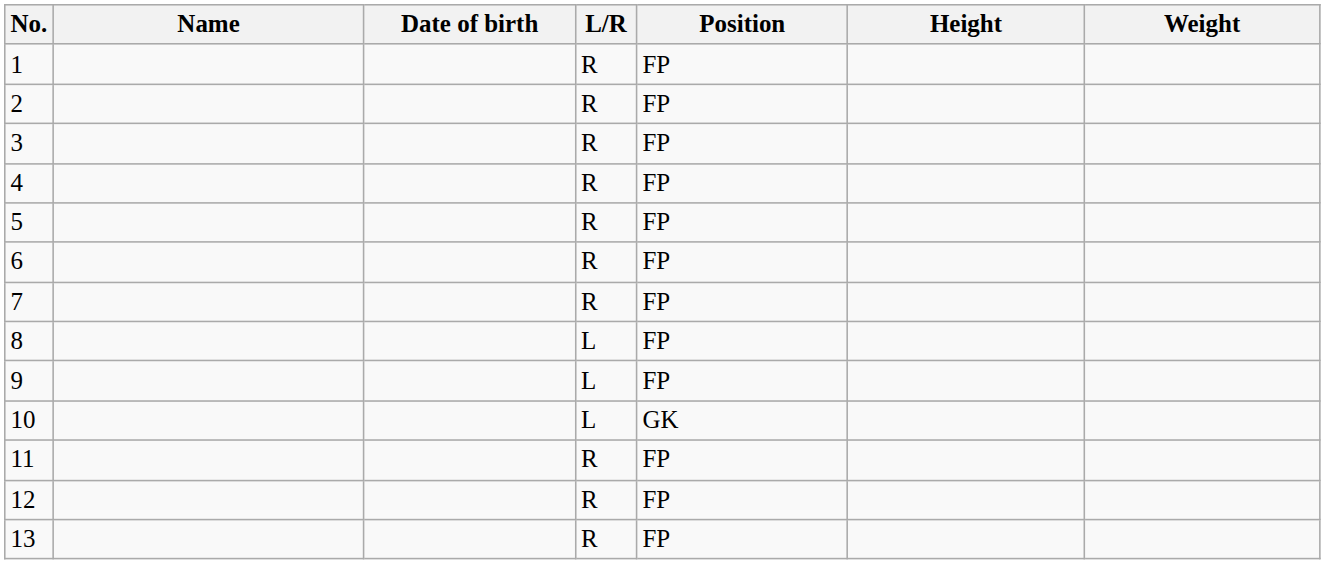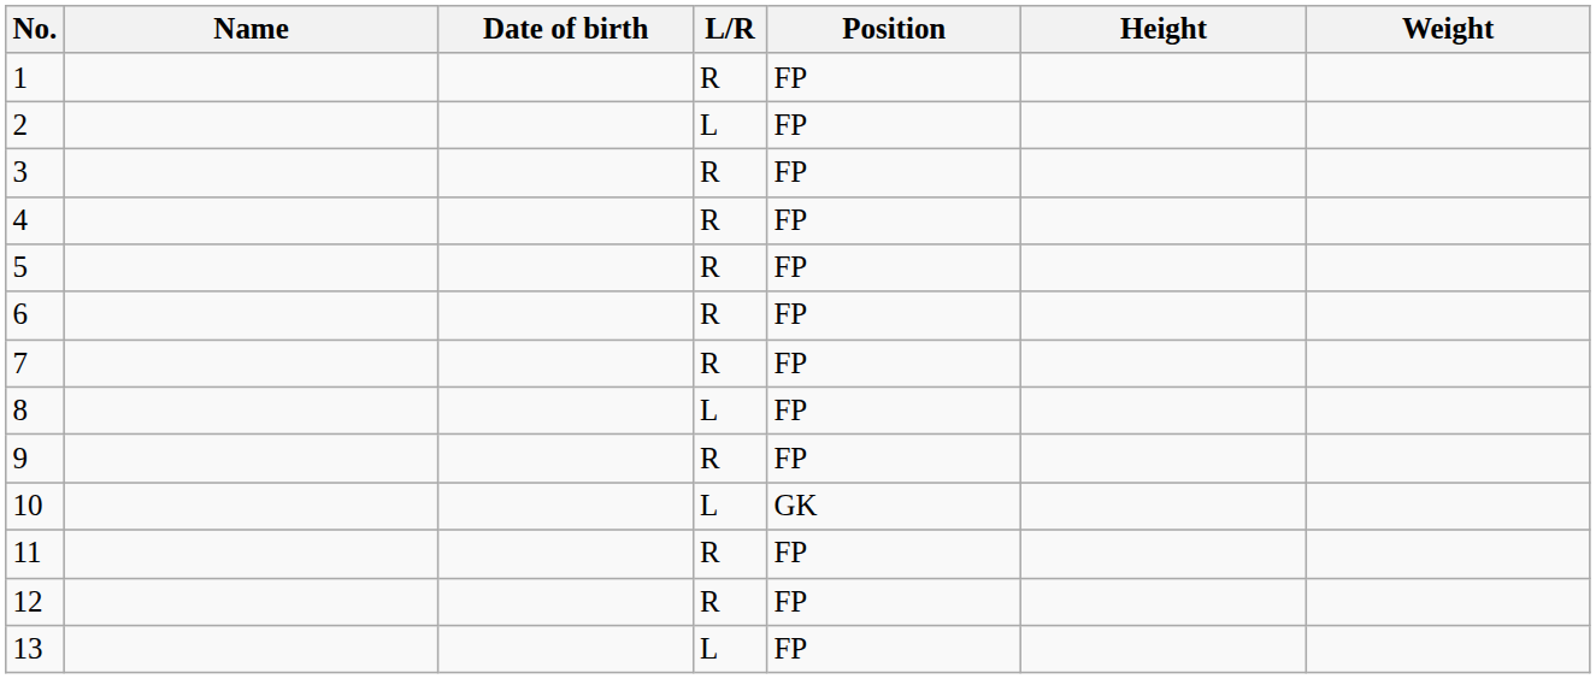2 | L/R: R -> L
9 | L/R: L -> R
13 | L/R: R -> L
